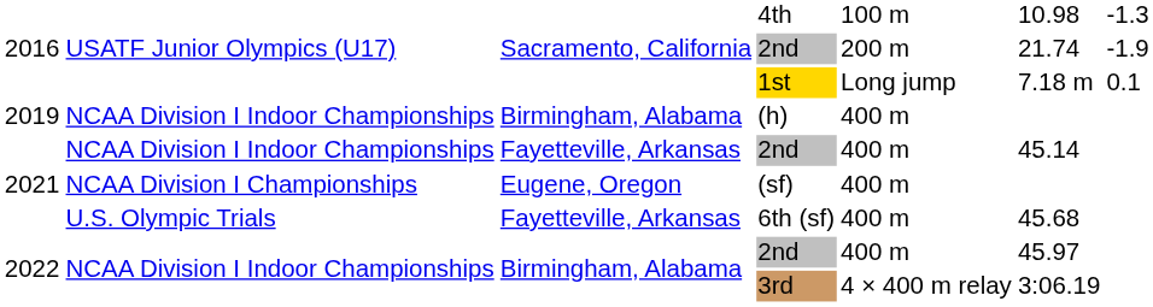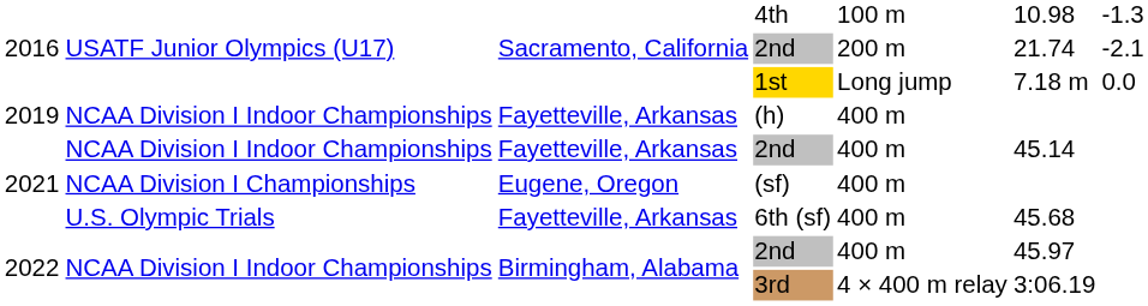2016 / 2nd | column 7: -1.9 -> -2.1
1st | column 7: 0.1 -> 0.0
(h) | column 3: Birmingham, Alabama -> Fayetteville, Arkansas
